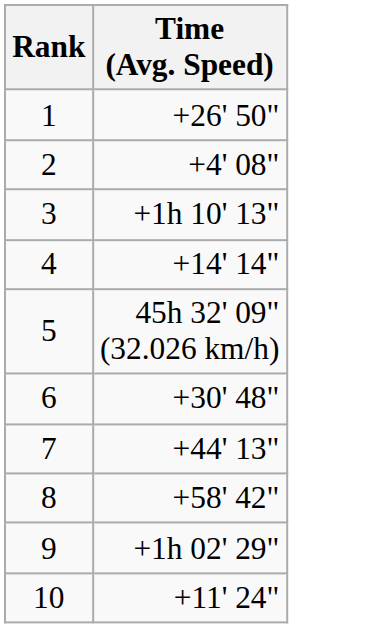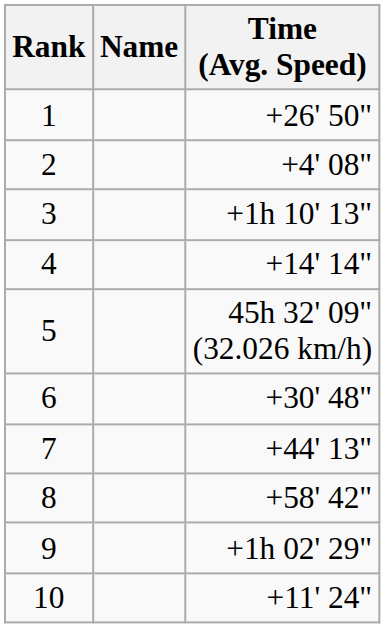+ column: Name
